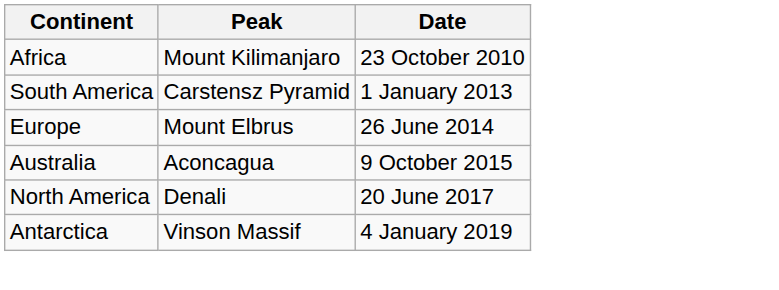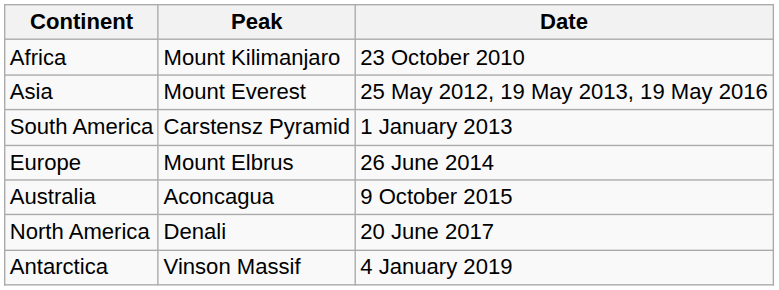+ row: Asia | Mount Everest | 25 May 2012, 19 May 2013, 19 May 2016
